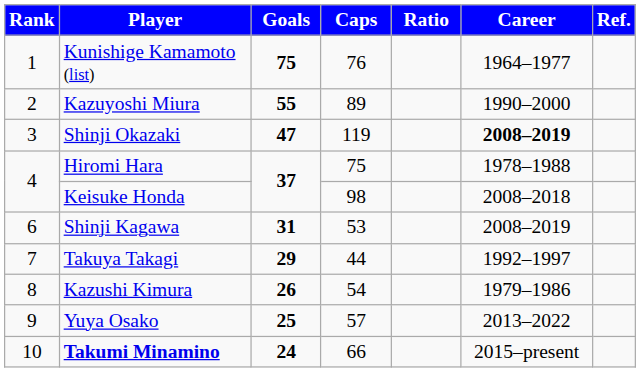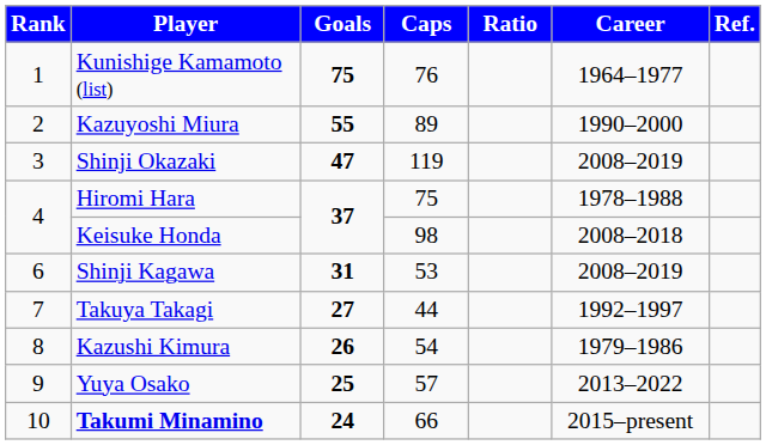Shinji Okazaki | Career: bold -> normal
Takuya Takagi | Goals: 29 -> 27
